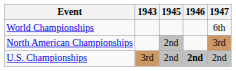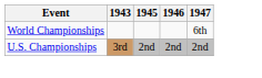- row: North American Championships | 2nd | 3rd
U.S. Championships | 1946: bold -> normal
